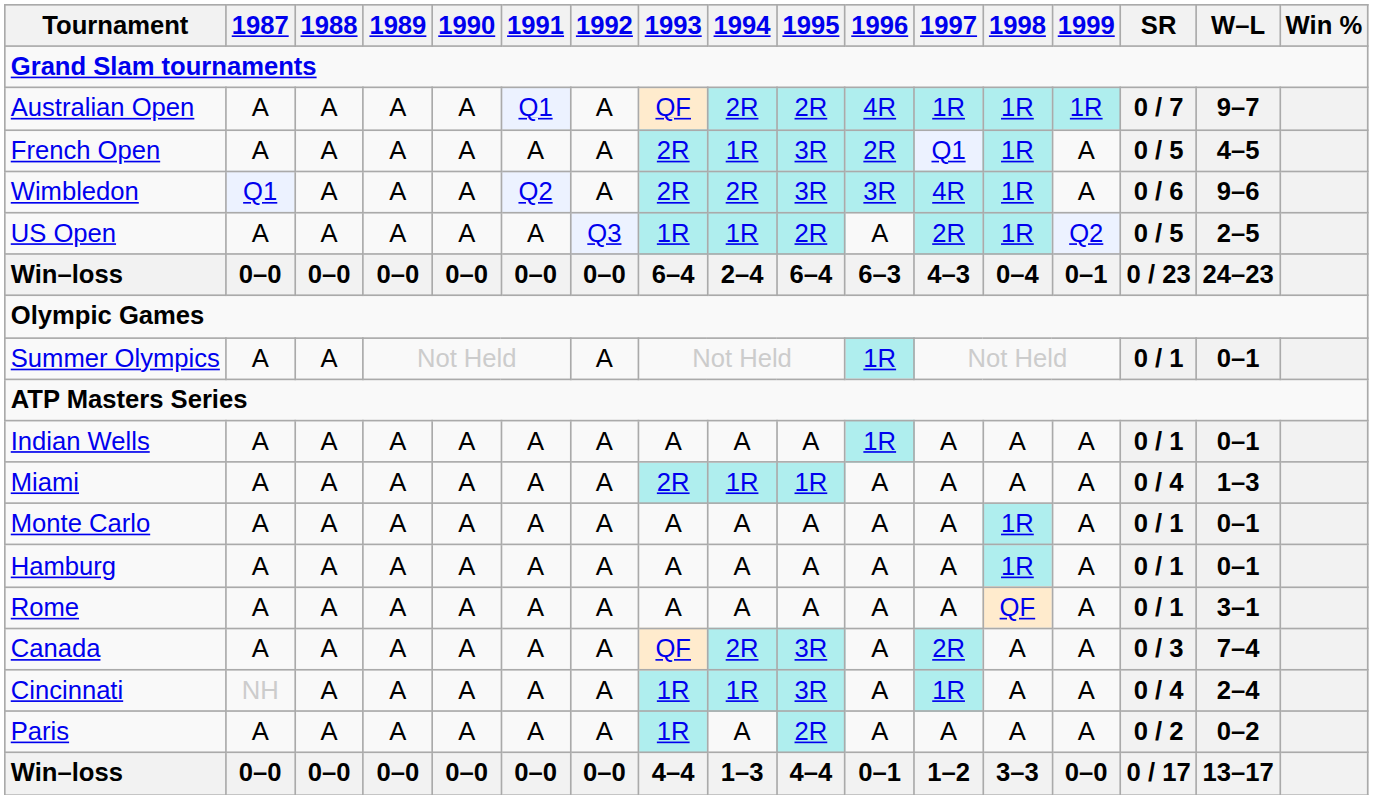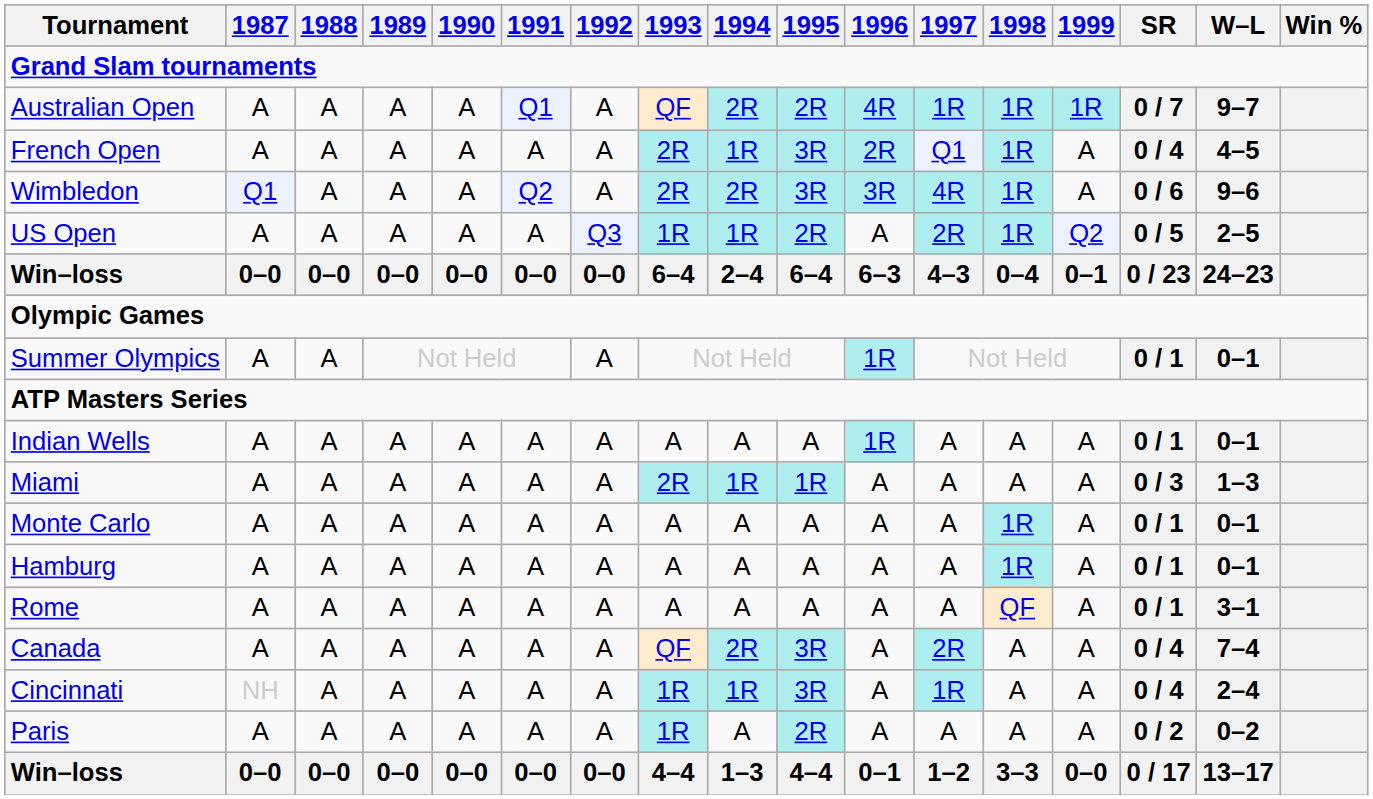French Open | SR: 0 / 5 -> 0 / 4
Miami | SR: 0 / 4 -> 0 / 3
Canada | SR: 0 / 3 -> 0 / 4
